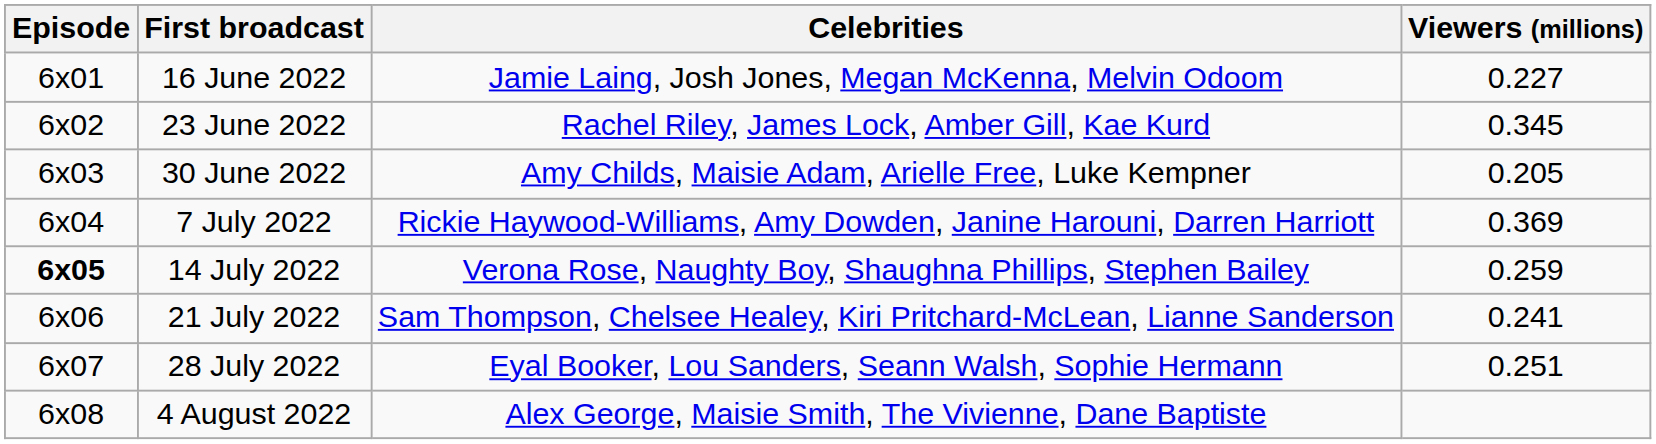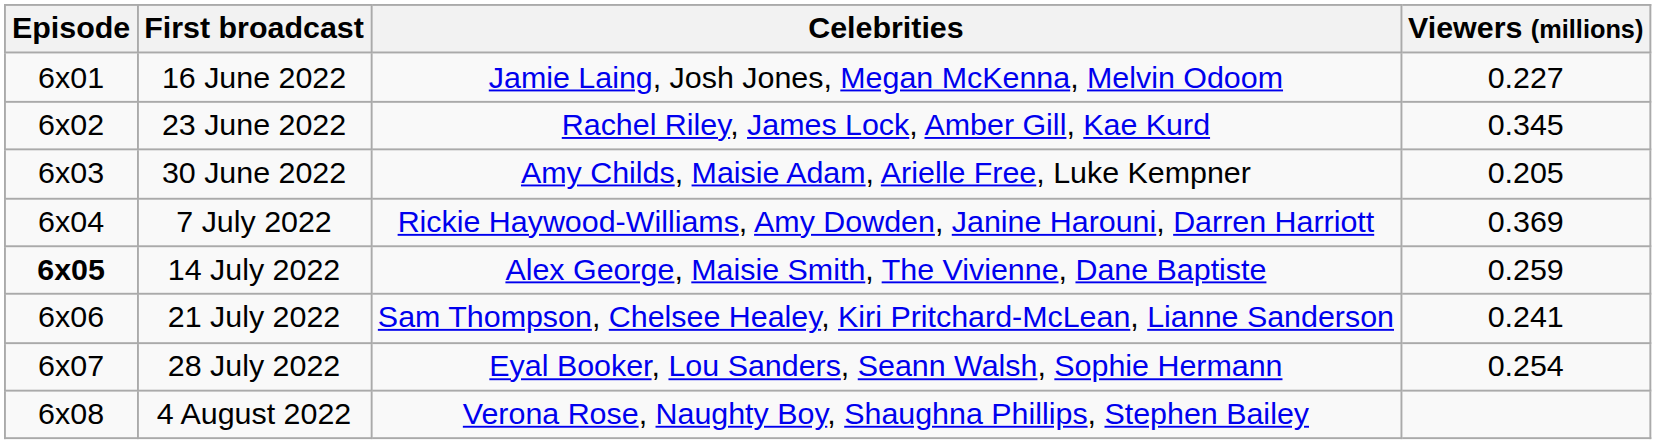14 July 2022 | Celebrities: Verona Rose, Naughty Boy, Shaughna Phillips, Stephen Bailey -> Alex George, Maisie Smith, The Vivienne, Dane Baptiste
28 July 2022 | Viewers (millions): 0.251 -> 0.254
4 August 2022 | Celebrities: Alex George, Maisie Smith, The Vivienne, Dane Baptiste -> Verona Rose, Naughty Boy, Shaughna Phillips, Stephen Bailey
